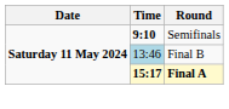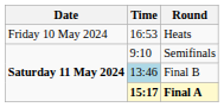+ row: Friday 10 May 2024 | 16:53 | Heats
Semifinals | Time: bold -> normal
